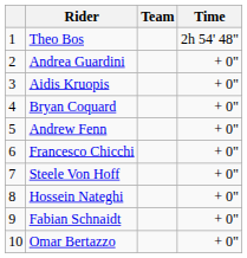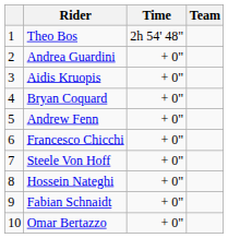columns swapped: Team <-> Time
